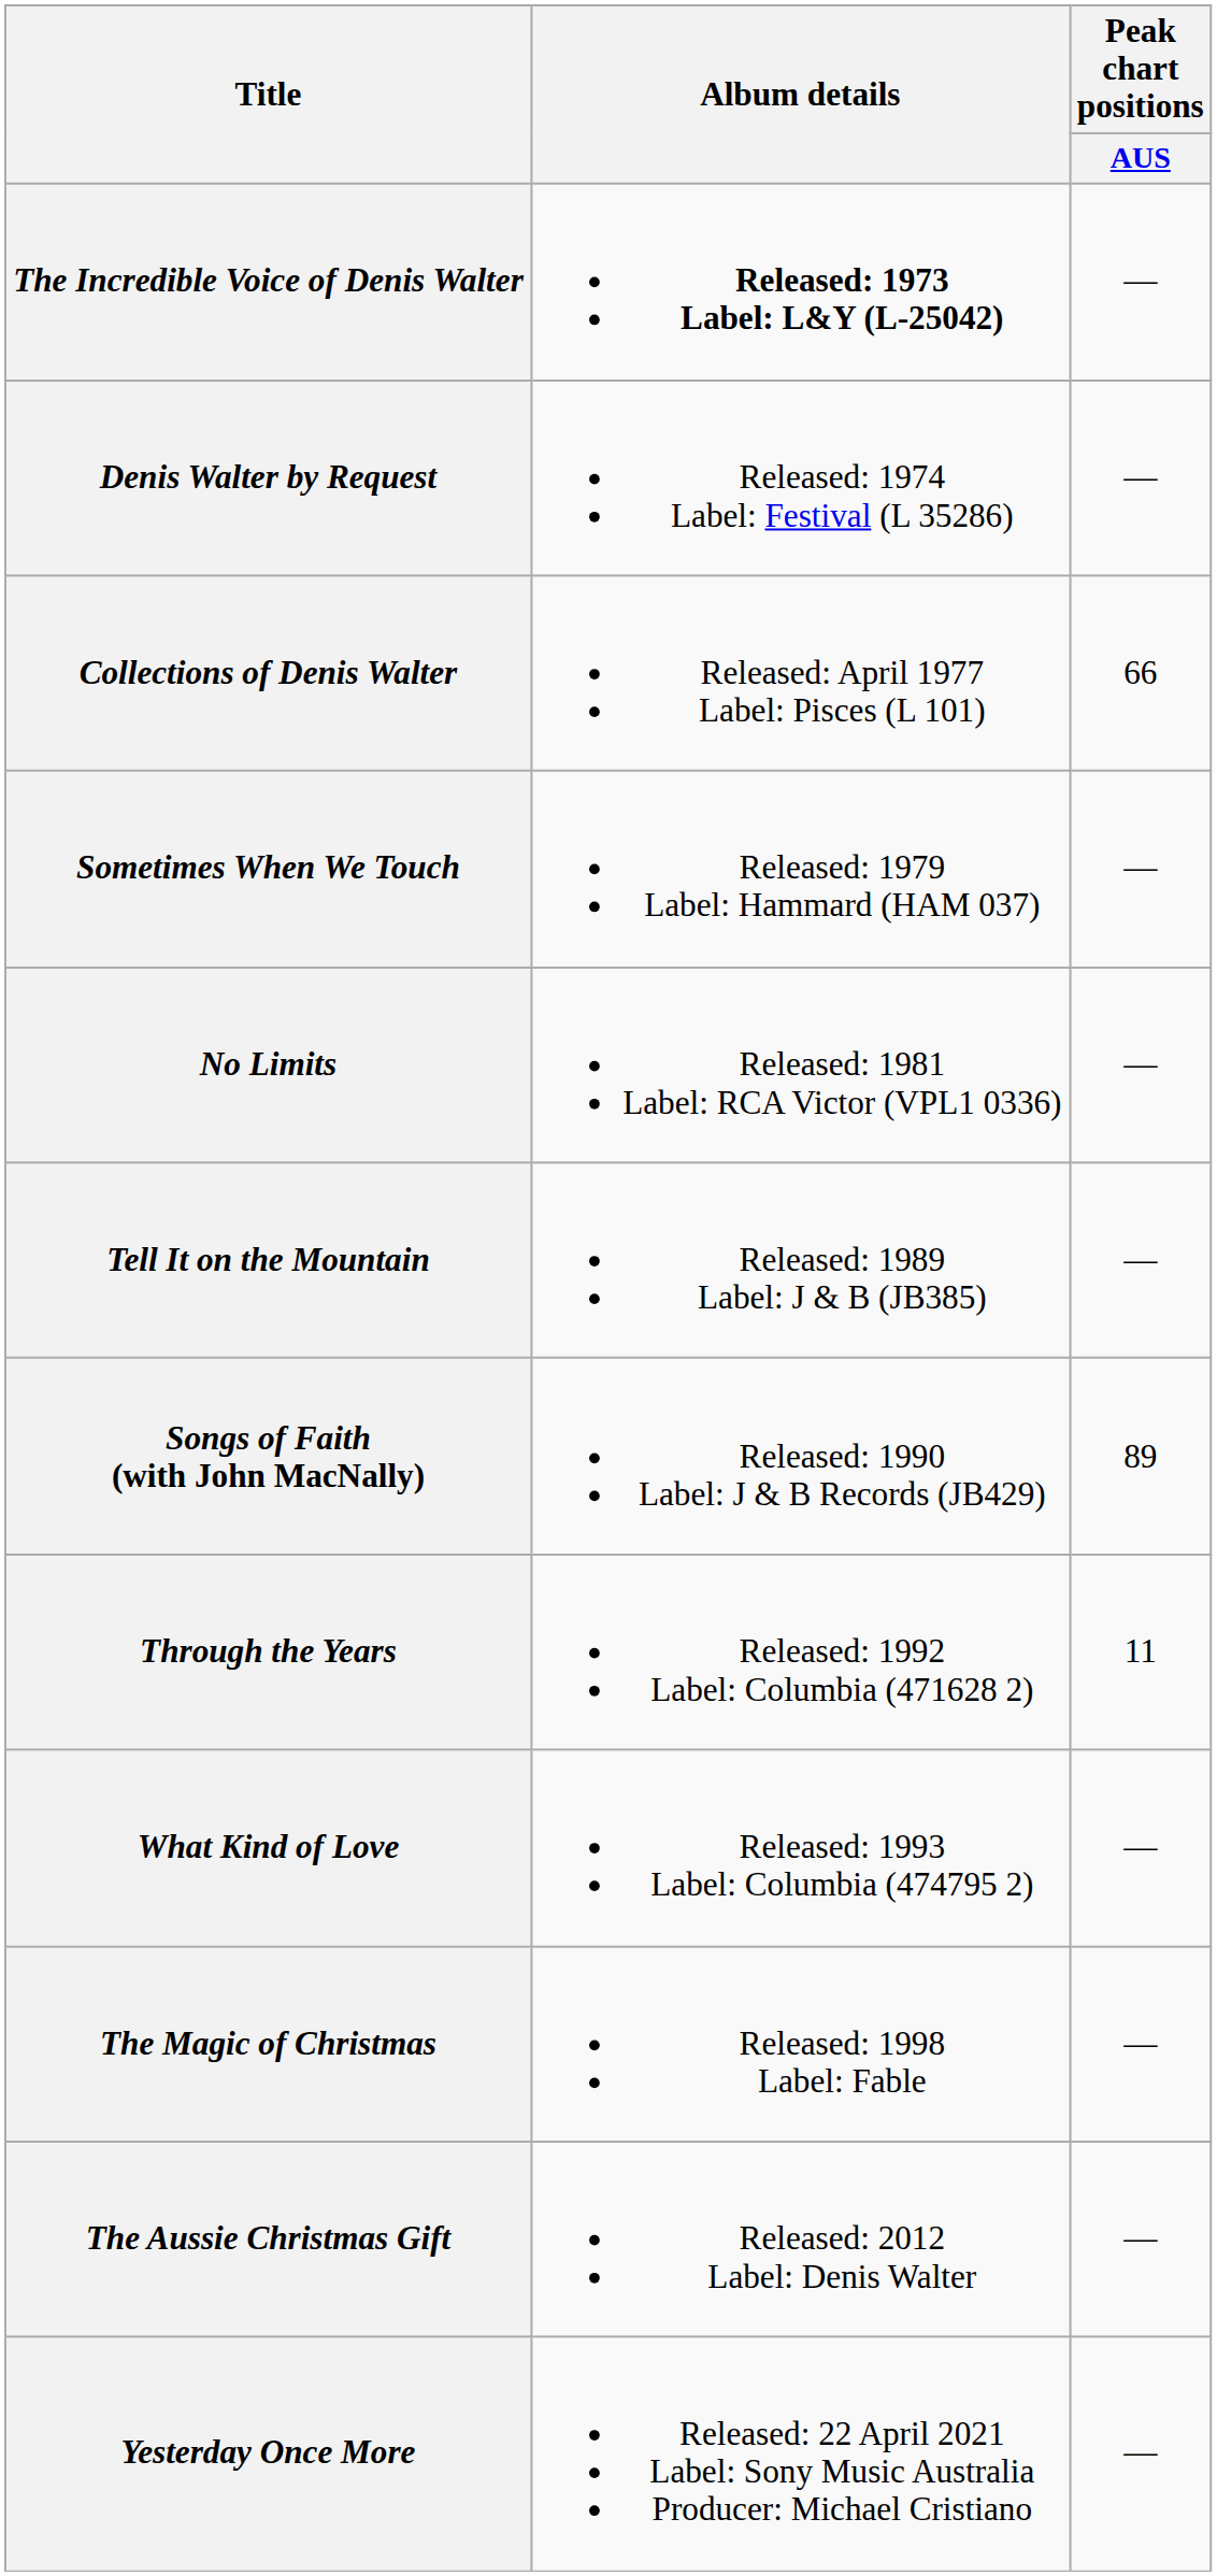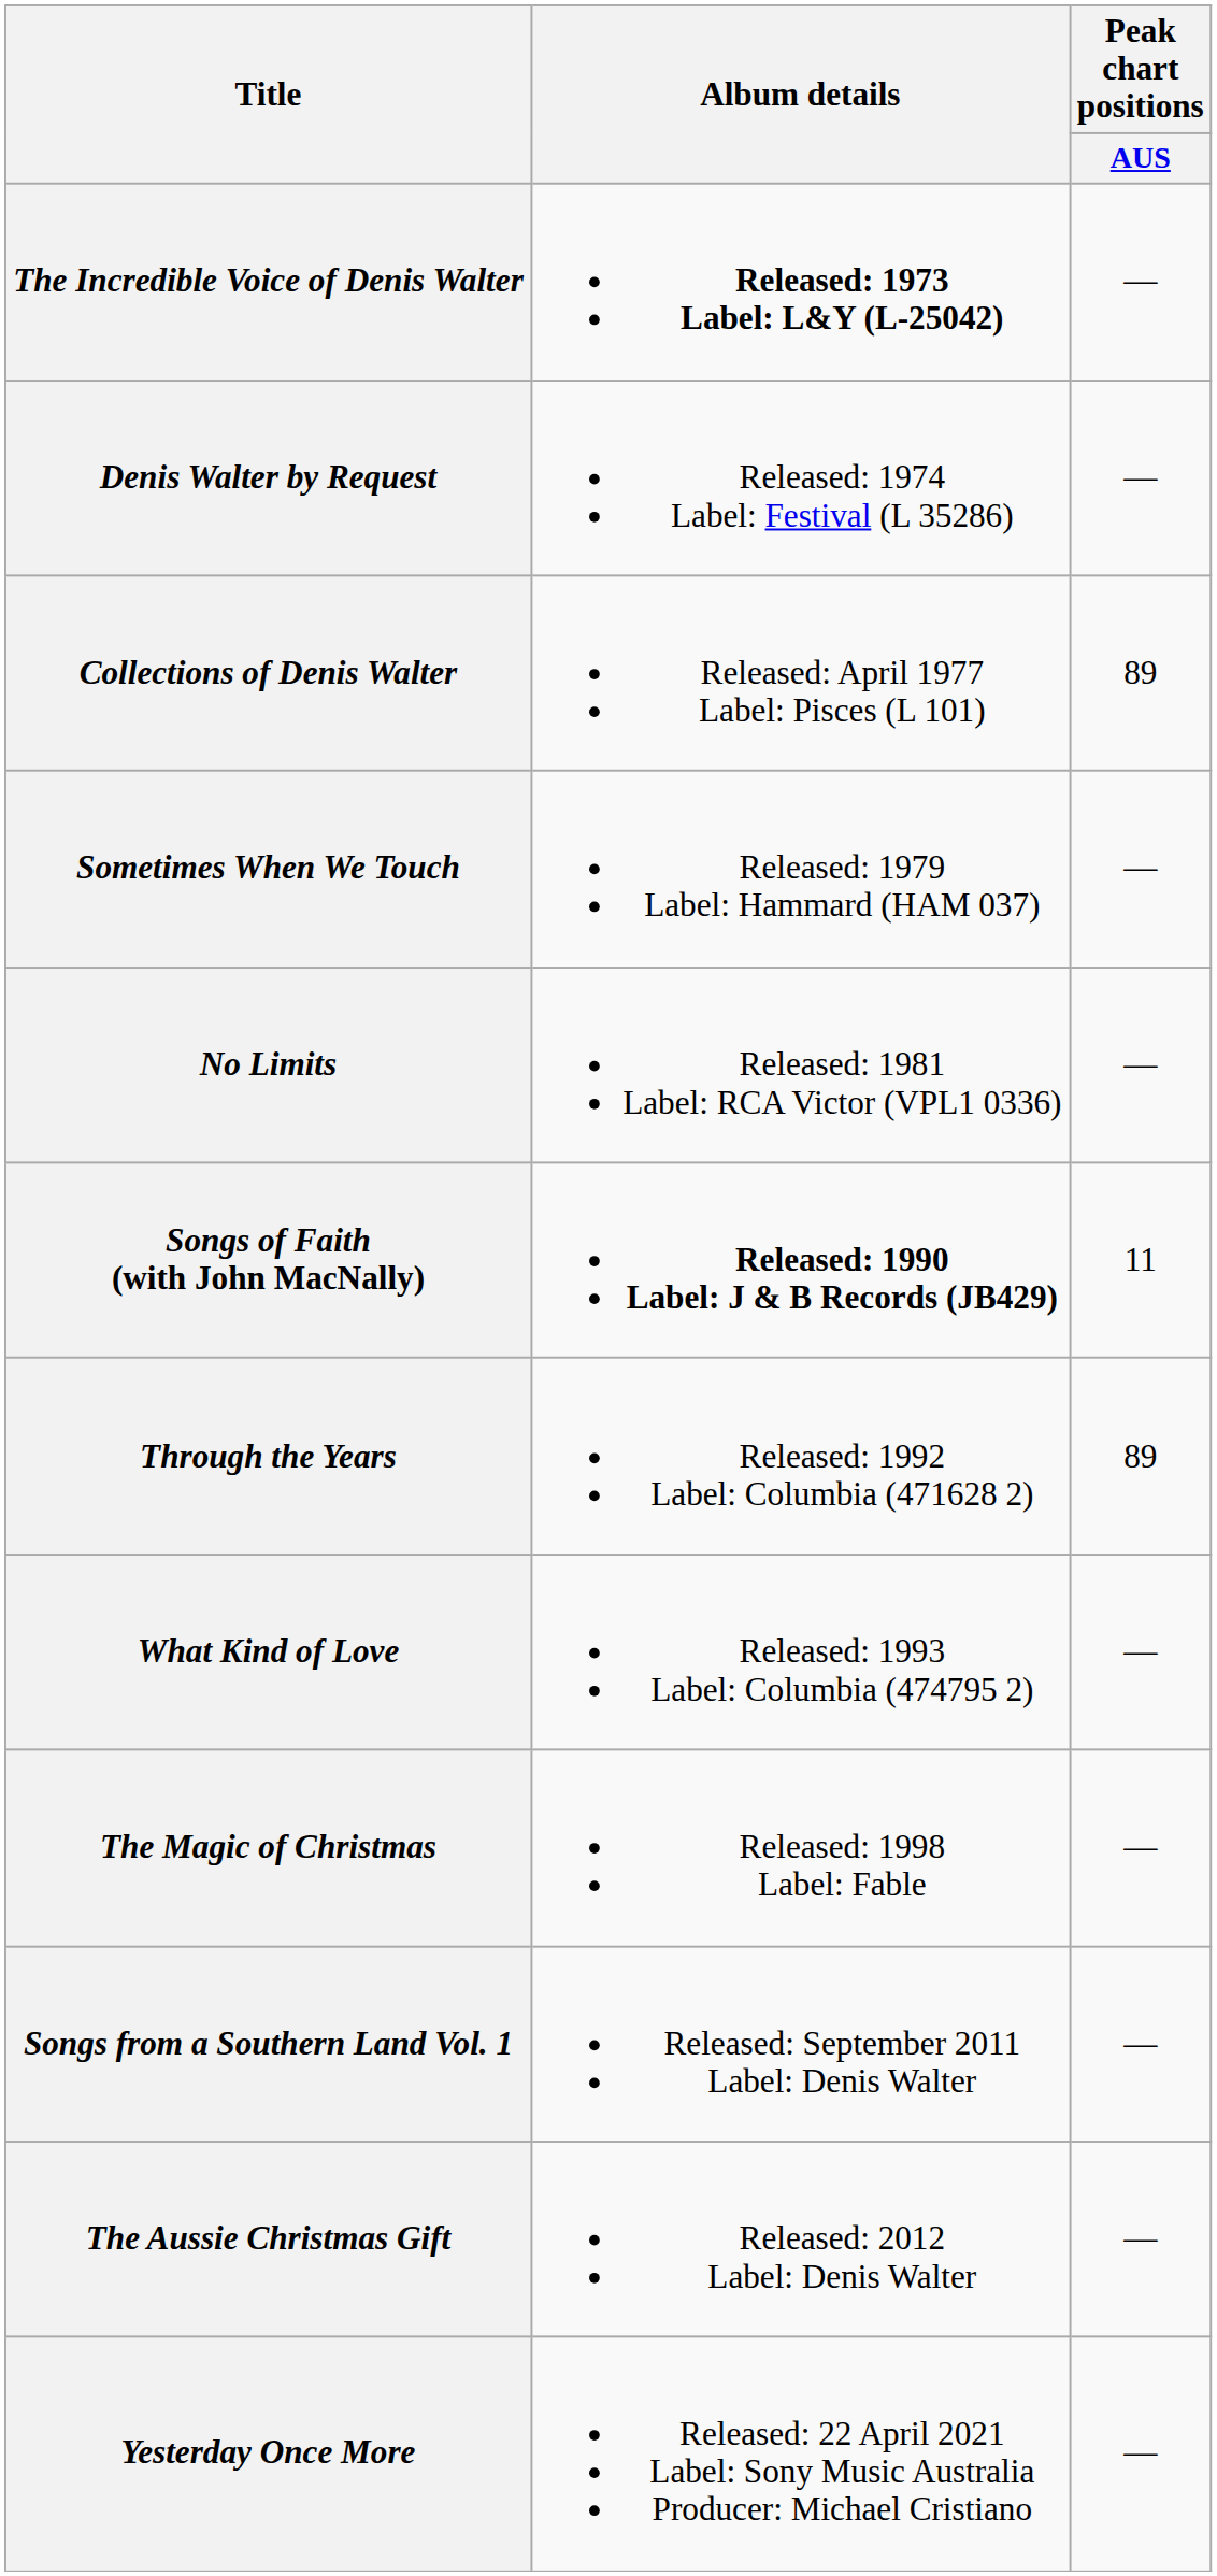Collections of Denis Walter | Peak chart positions / AUS: 66 -> 89
- row: Tell It on the Mountain | Released: 1989 Label: J & B (JB385) | —
Songs of Faith (with John MacNally) | Album details: normal -> bold
Songs of Faith (with John MacNally) | Peak chart positions / AUS: 89 -> 11
Through the Years | Peak chart positions / AUS: 11 -> 89
+ row: Songs from a Southern Land Vol. 1 | Released: September 2011 Label: Denis Walter | —
